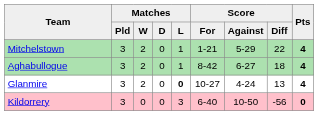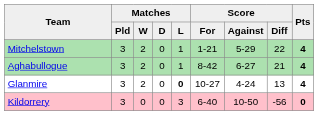Aghabullogue | Score / Diff: 18 -> 21
